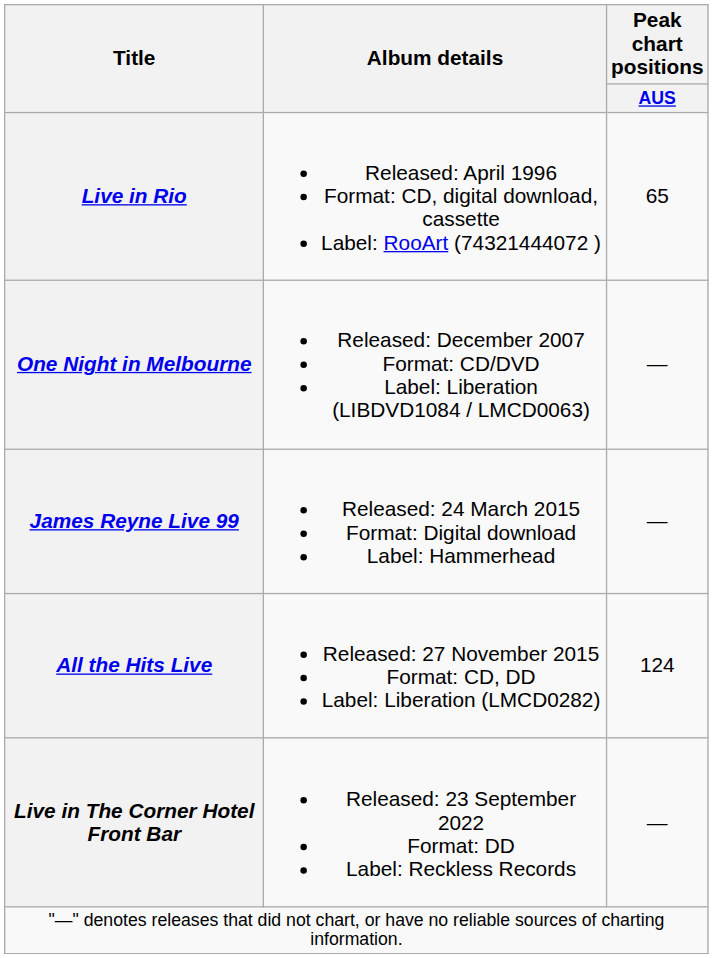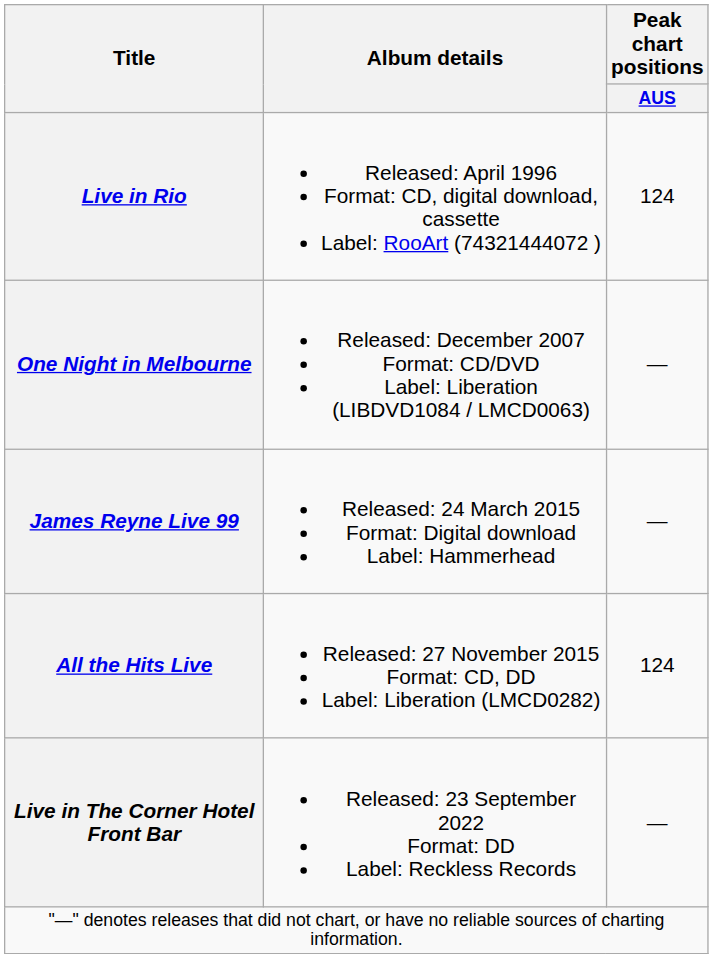Live in Rio | Peak chart positions / AUS: 65 -> 124
